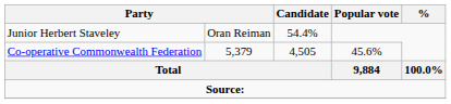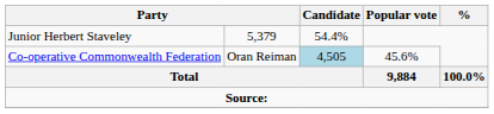Junior Herbert Staveley | column 2: Oran Reiman -> 5,379
Co-operative Commonwealth Federation | column 2: 5,379 -> Oran Reiman
Co-operative Commonwealth Federation | Candidate: no background -> lightblue background
